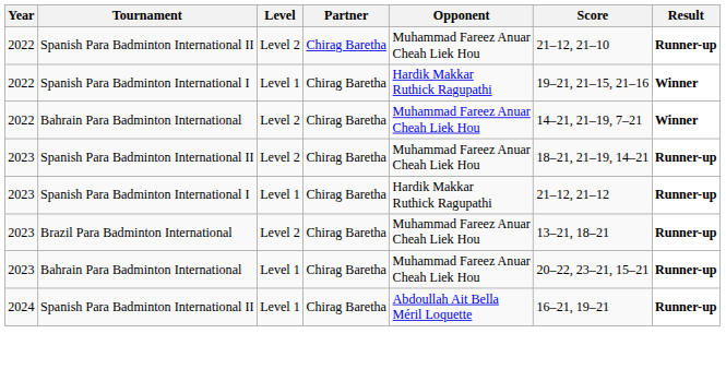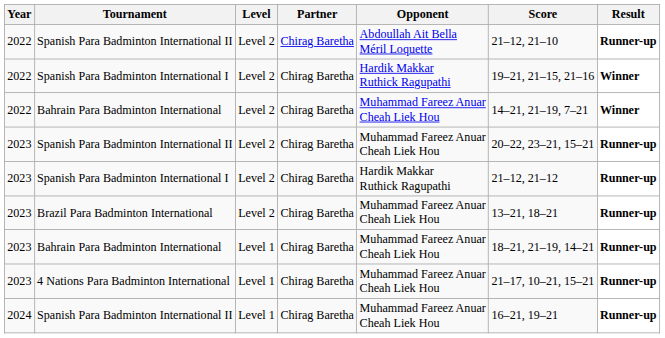2022 / Spanish Para Badminton International II | Opponent: Muhammad Fareez Anuar Cheah Liek Hou -> Abdoullah Ait Bella Méril Loquette
2022 / Spanish Para Badminton International I | Level: Level 1 -> Level 2
2023 / Spanish Para Badminton International II | Score: 18–21, 21–19, 14–21 -> 20–22, 23–21, 15–21
2023 / Spanish Para Badminton International I | Level: Level 1 -> Level 2
2023 / Bahrain Para Badminton International | Score: 20–22, 23–21, 15–21 -> 18–21, 21–19, 14–21
+ row: 2023 | 4 Nations Para Badminton International | Level 1 | Chirag Baretha | Muhammad Fareez Anuar Cheah Liek Hou | 21–17, 10–21, 15–21 | Runner-up
2024 / Spanish Para Badminton International II | Opponent: Abdoullah Ait Bella Méril Loquette -> Muhammad Fareez Anuar Cheah Liek Hou
